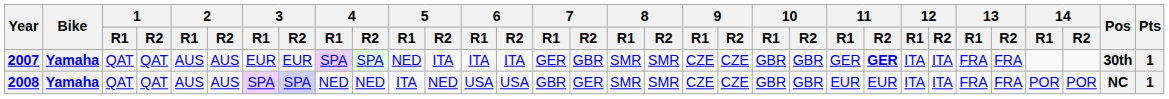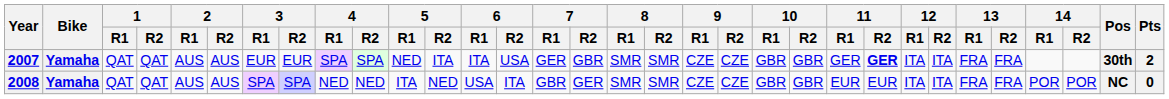2007 | 6 / R2: ITA -> USA
2007 | Pts: 1 -> 2
2008 | 6 / R2: USA -> ITA
2008 | Pts: 1 -> 0
